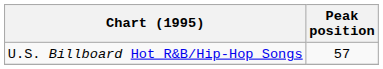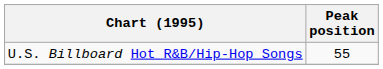U.S. Billboard Hot R&B/Hip-Hop Songs | Peak position: 57 -> 55
